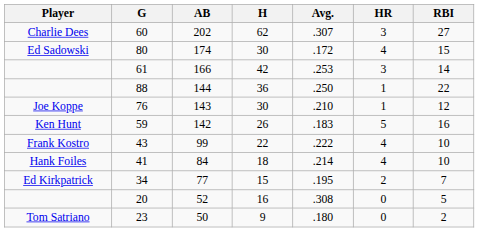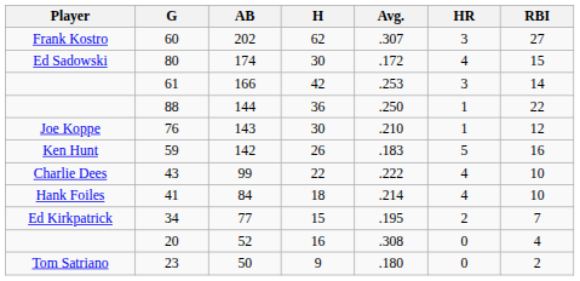60 | Player: Charlie Dees -> Frank Kostro
43 | Player: Frank Kostro -> Charlie Dees
20 | RBI: 5 -> 4
